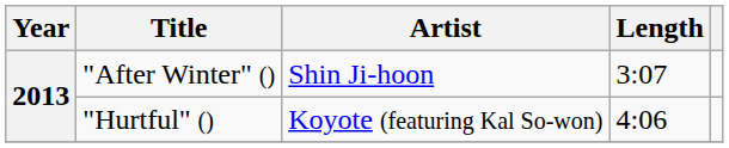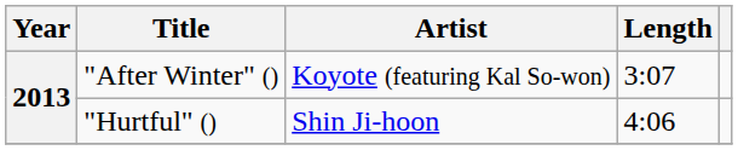"After Winter" () | Artist: Shin Ji-hoon -> Koyote (featuring Kal So-won)
"Hurtful" () | Artist: Koyote (featuring Kal So-won) -> Shin Ji-hoon
